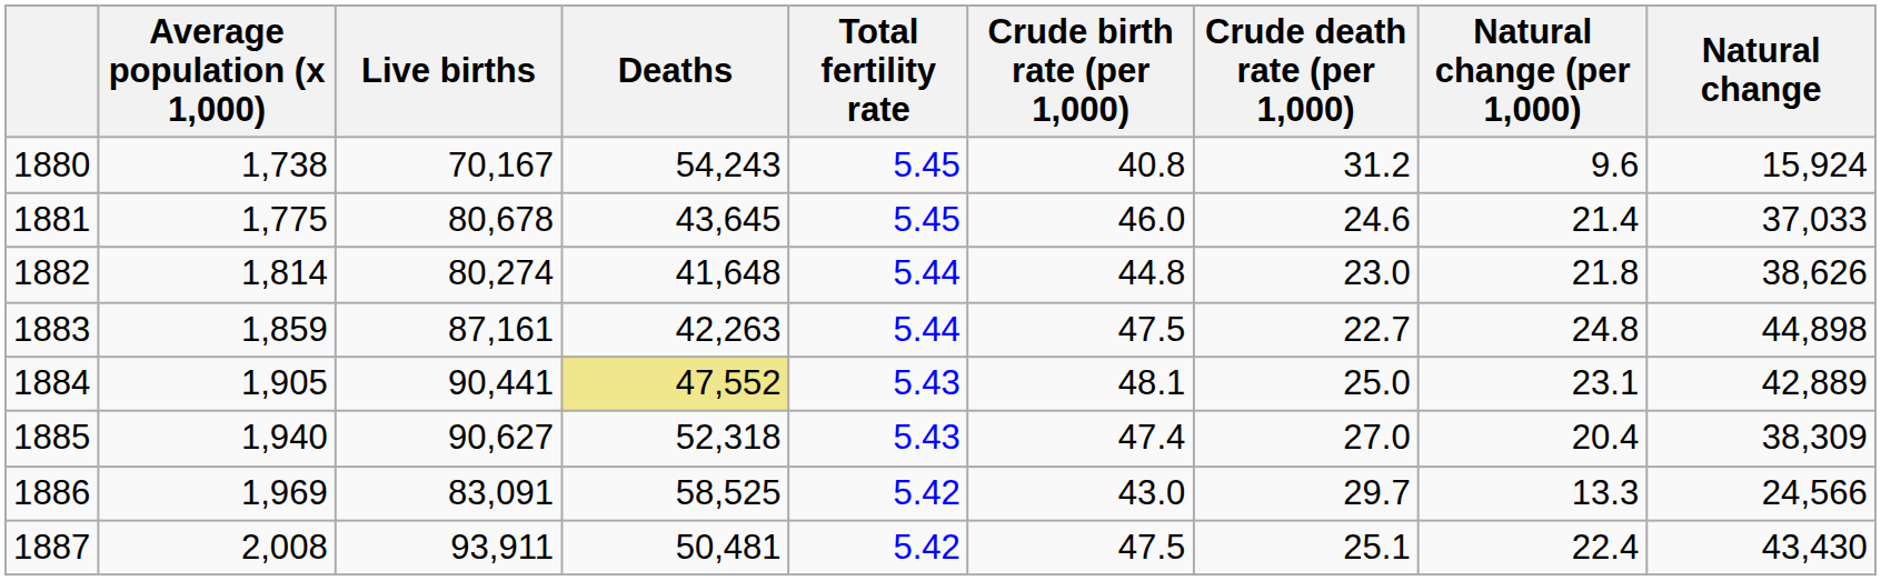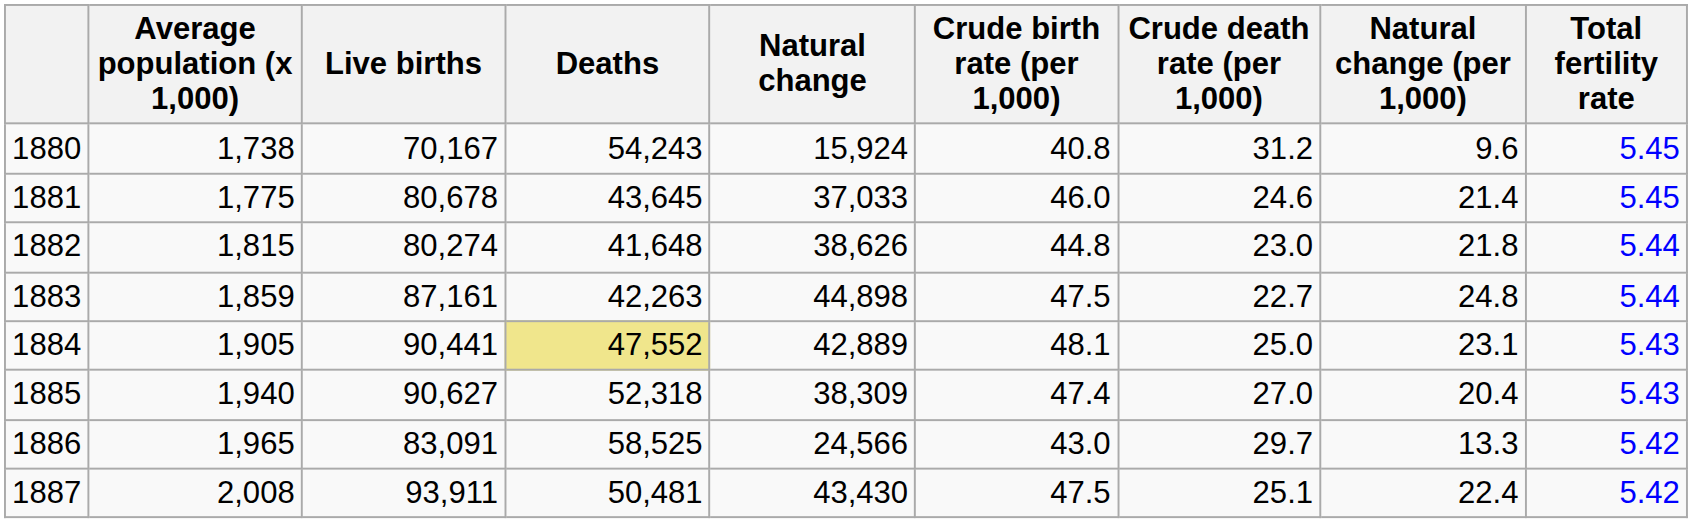columns swapped: Natural change <-> Total fertility rate
1882 | Average population (x 1,000): 1,814 -> 1,815
1886 | Average population (x 1,000): 1,969 -> 1,965
